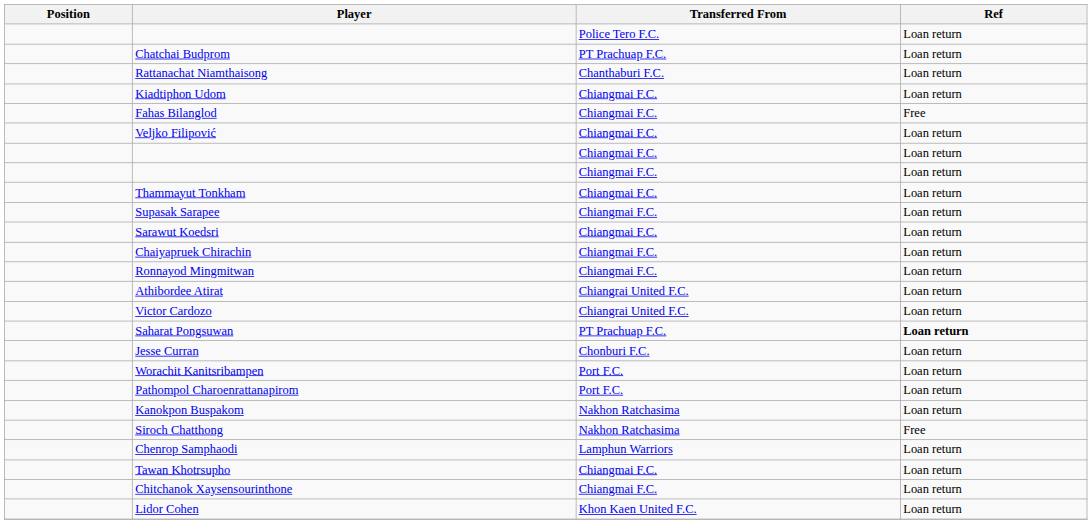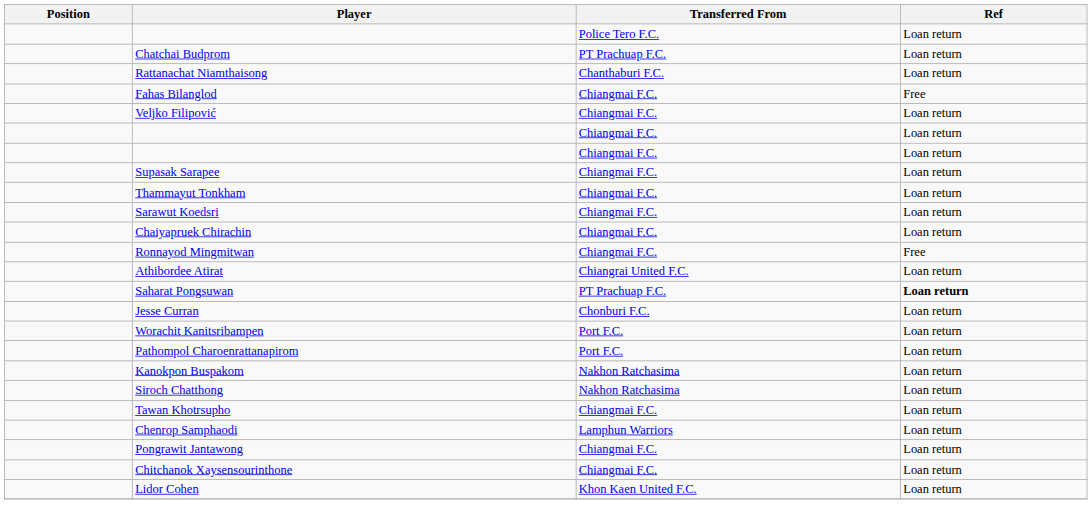- row: Kiadtiphon Udom | Chiangmai F.C. | Loan return
rows swapped: Supasak Sarapee <-> Thammayut Tonkham
Ronnayod Mingmitwan | Ref: Loan return -> Free
- row: Victor Cardozo | Chiangrai United F.C. | Loan return
Siroch Chatthong | Ref: Free -> Loan return
rows swapped: Chenrop Samphaodi <-> Tawan Khotrsupho
+ row: Pongrawit Jantawong | Chiangmai F.C. | Loan return
